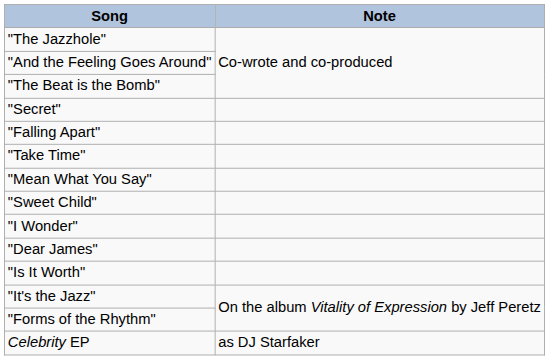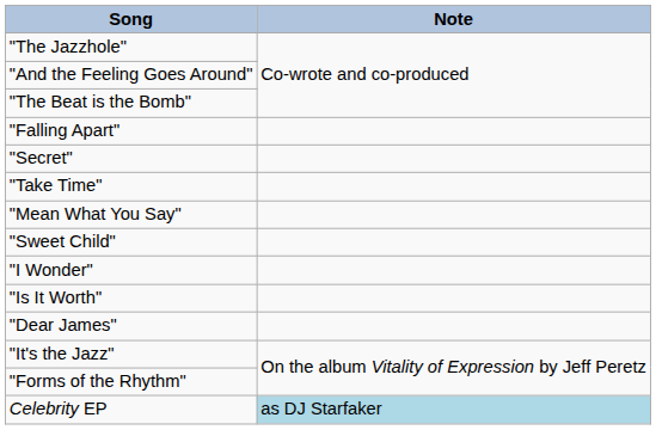rows swapped: "Secret" <-> "Falling Apart"
rows swapped: "Is It Worth" <-> "Dear James"
Celebrity EP | Note: no background -> lightblue background
